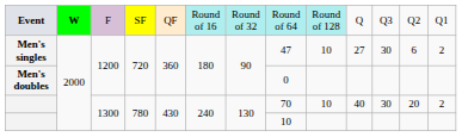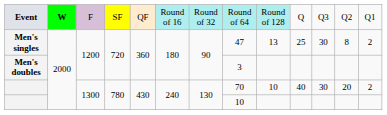Men's singles | column 9: 10 -> 13
Men's singles | column 10: 27 -> 25
Men's singles | column 12: 6 -> 8
Men's doubles | column 8: 0 -> 3
